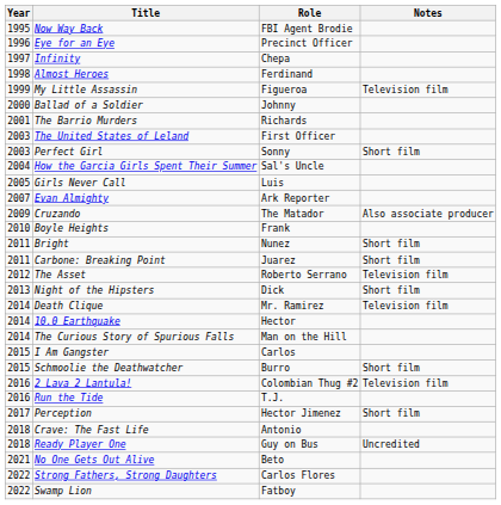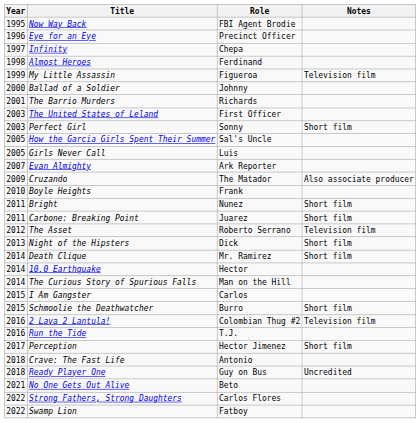How the Garcia Girls Spent Their Summer | Year: 2004 -> 2005
Death Clique | Notes: Television film -> Short film
